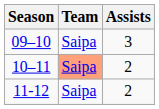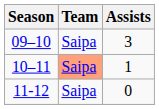10–11 | Assists: 2 -> 1
11-12 | Assists: 2 -> 0
